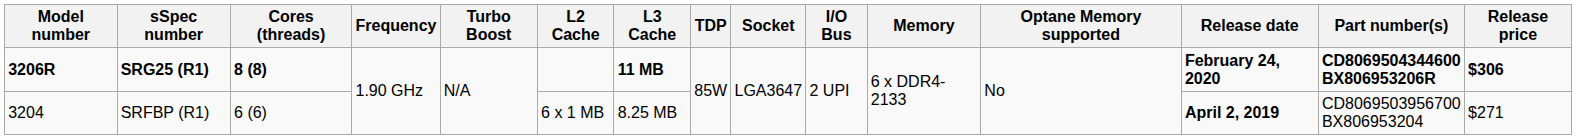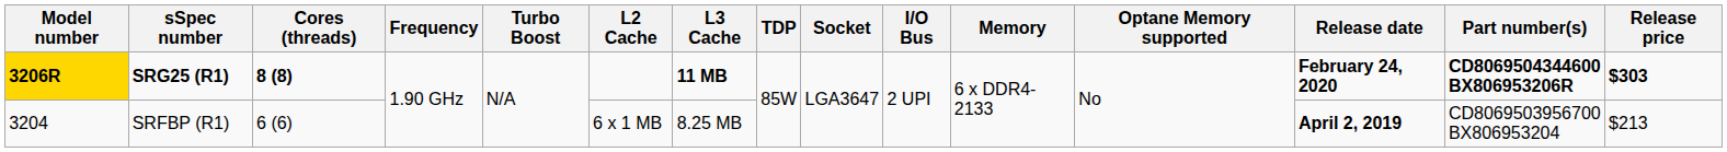SRG25 (R1) | Model number: no background -> gold background
SRG25 (R1) | Release price: $306 -> $303
SRFBP (R1) | Release price: $271 -> $213
